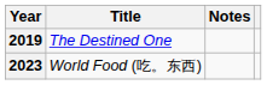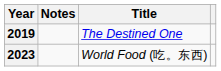columns swapped: Title <-> Notes
